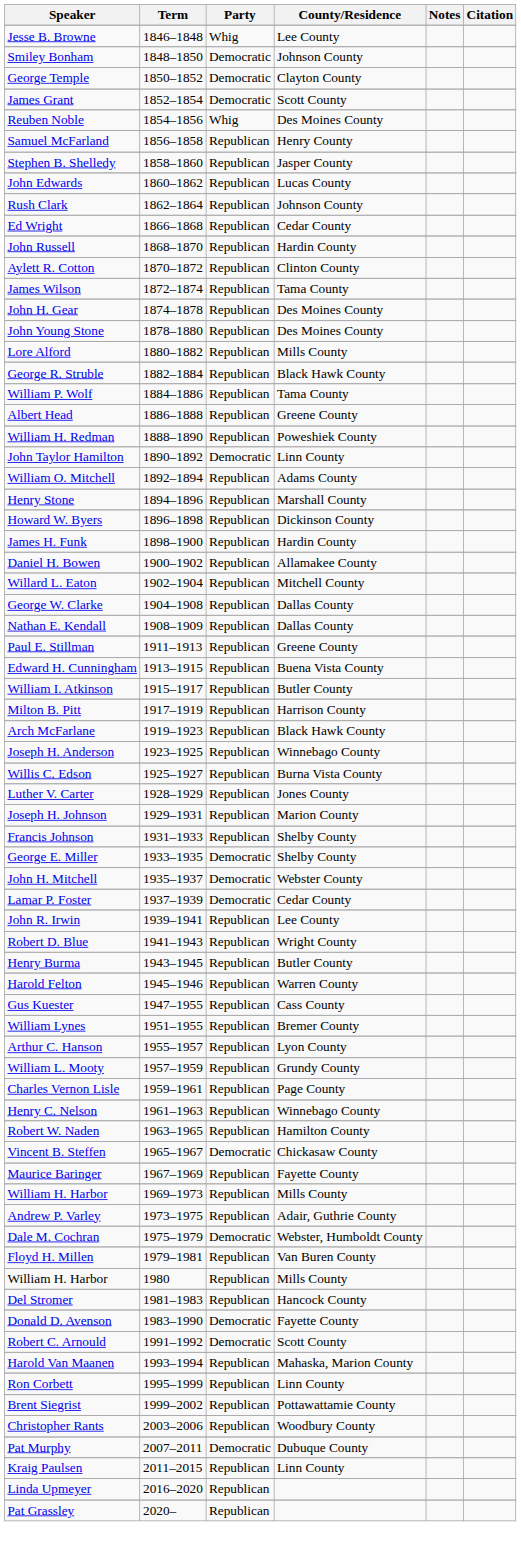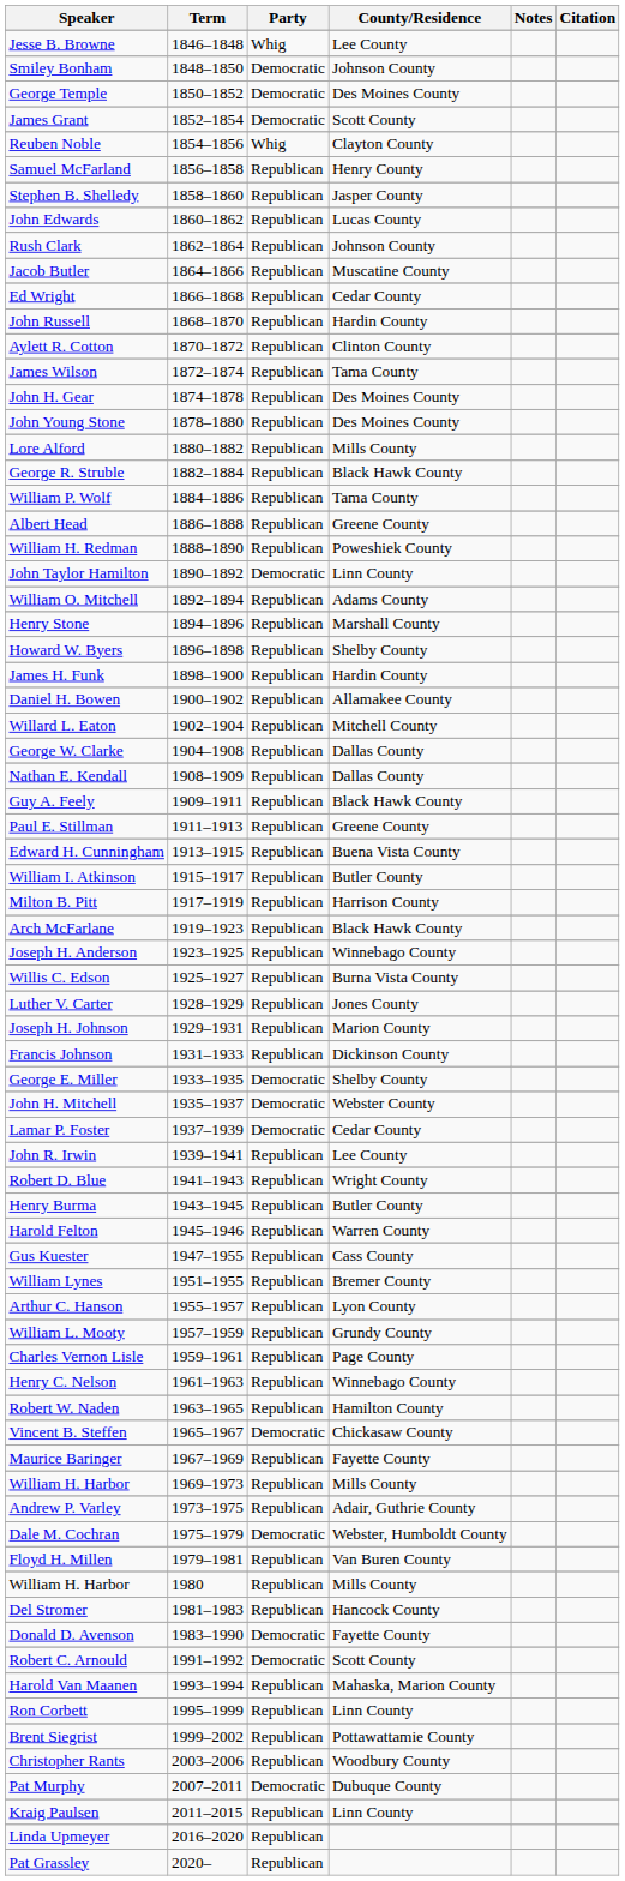George Temple | County/Residence: Clayton County -> Des Moines County
Reuben Noble | County/Residence: Des Moines County -> Clayton County
+ row: Jacob Butler | 1864–1866 | Republican | Muscatine County
Howard W. Byers | County/Residence: Dickinson County -> Shelby County
+ row: Guy A. Feely | 1909–1911 | Republican | Black Hawk County
Francis Johnson | County/Residence: Shelby County -> Dickinson County
